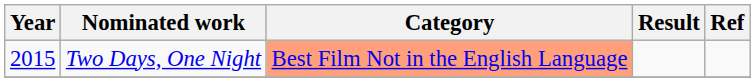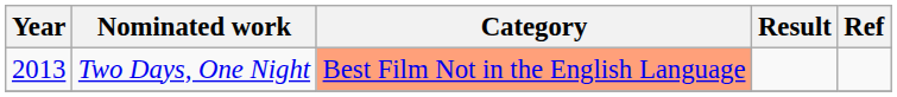Two Days, One Night | Year: 2015 -> 2013
